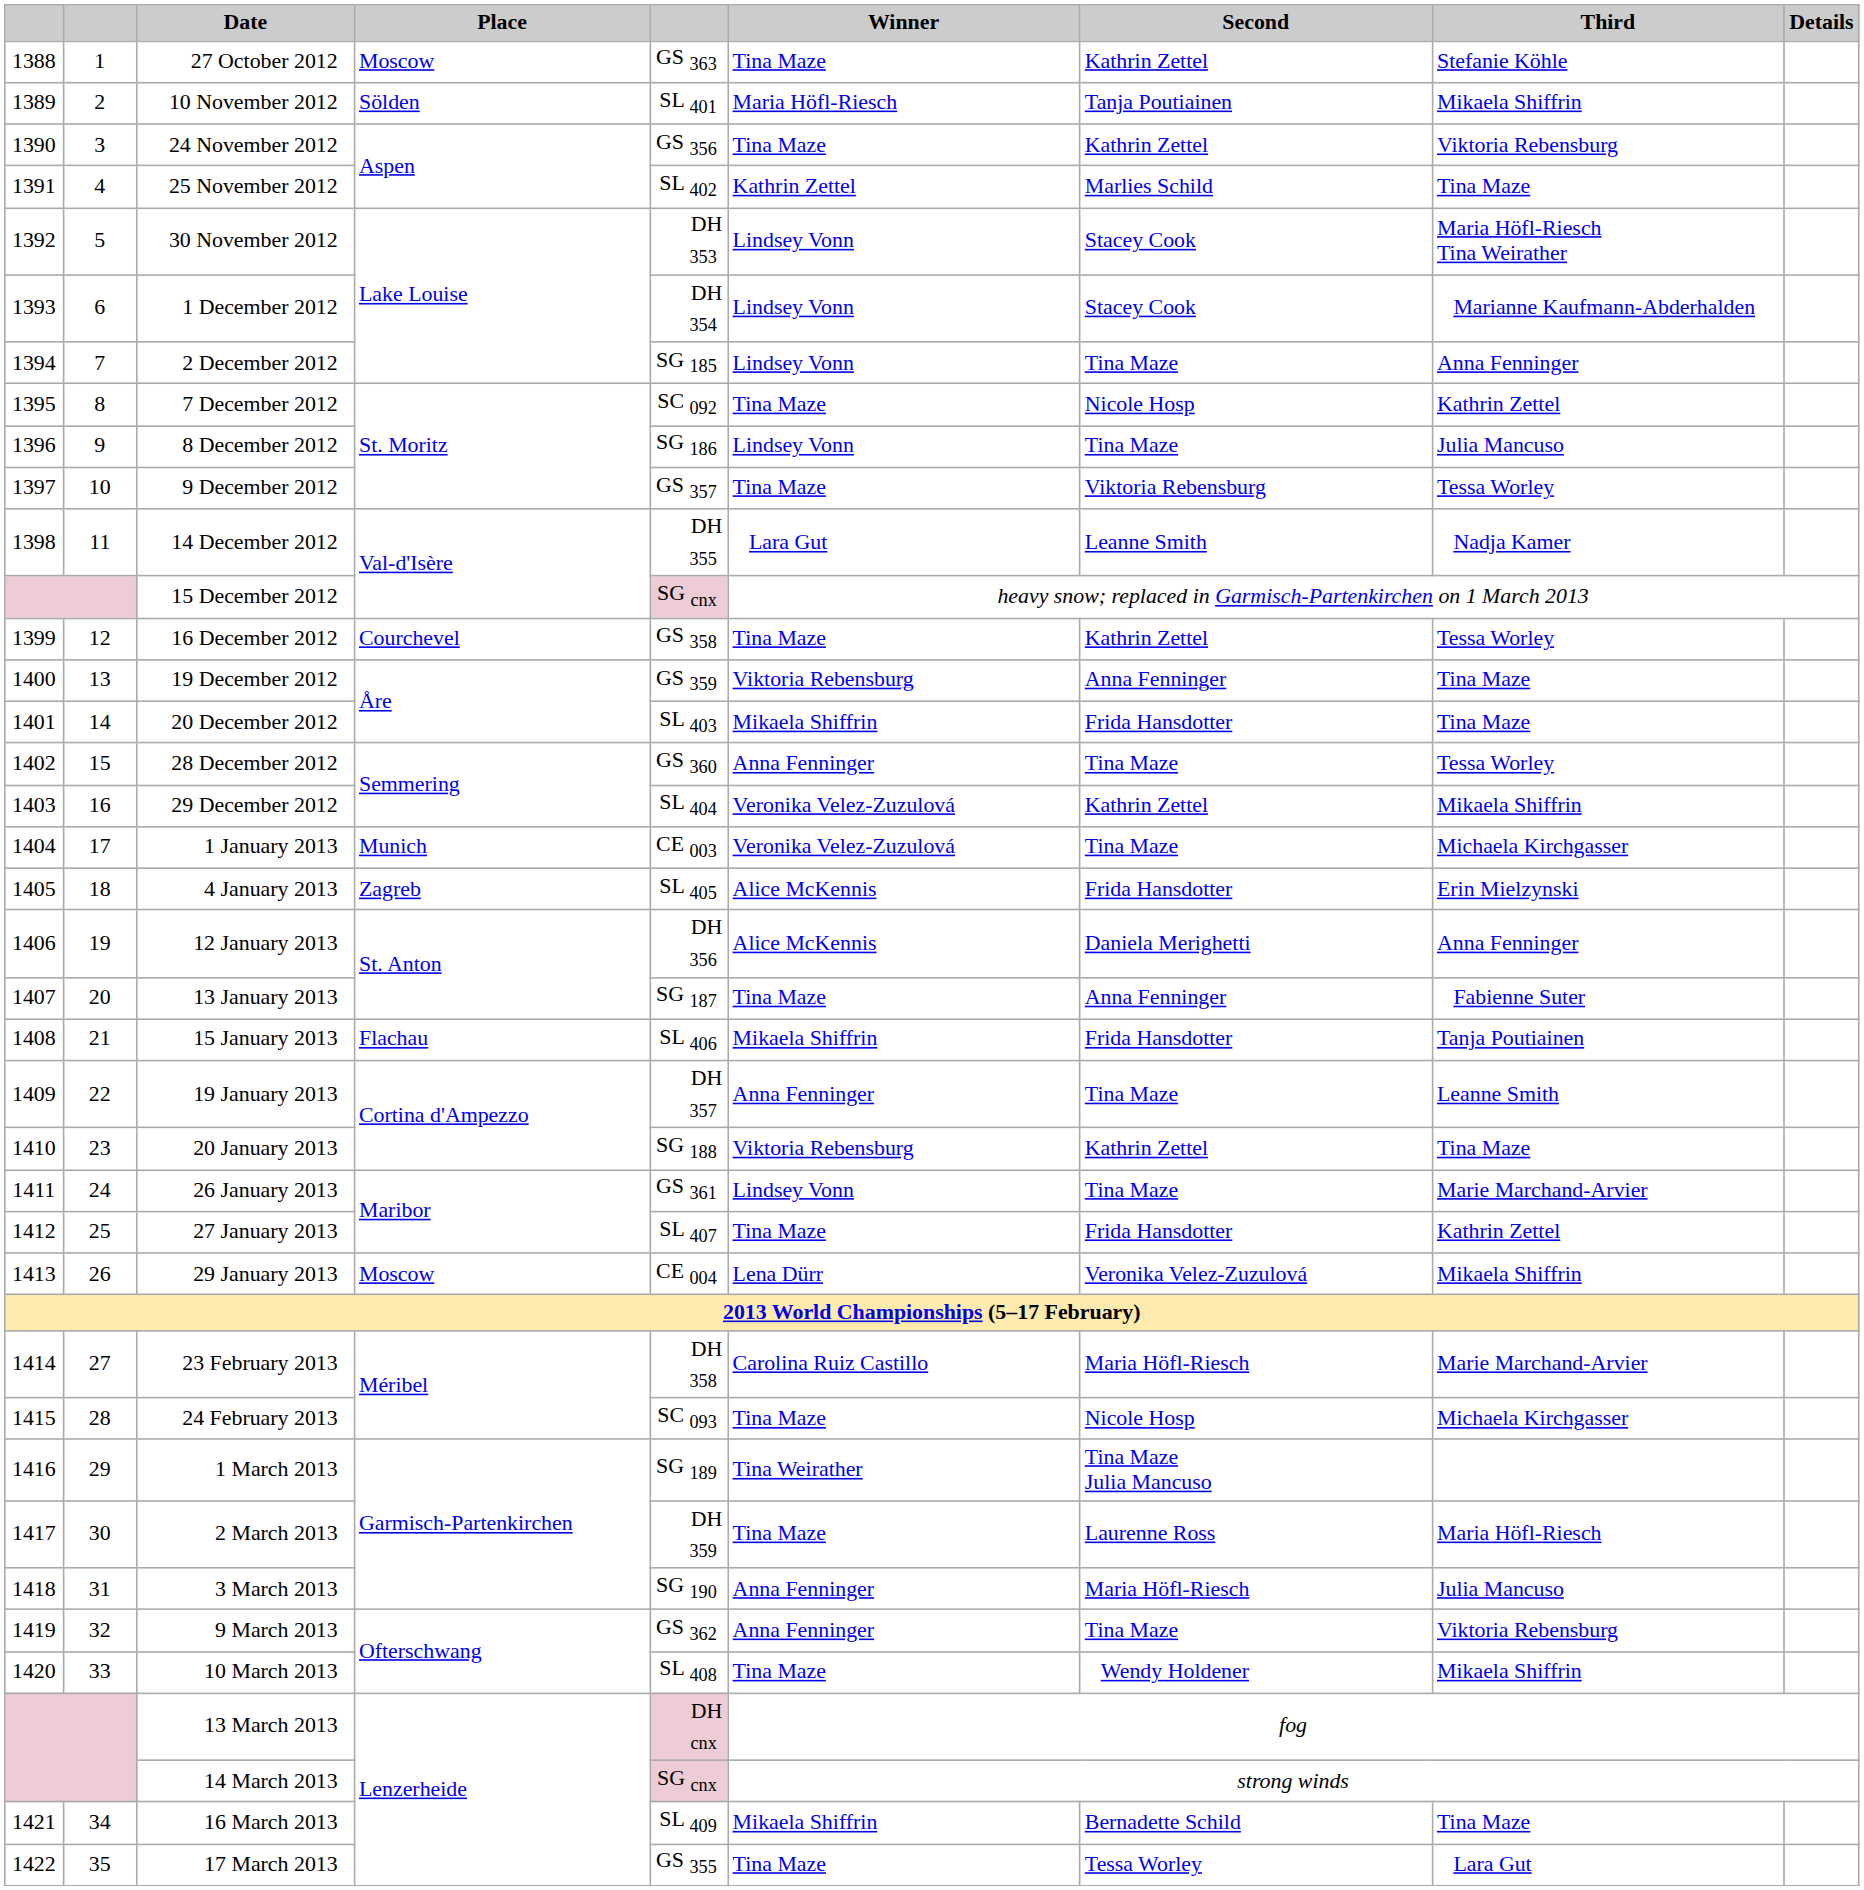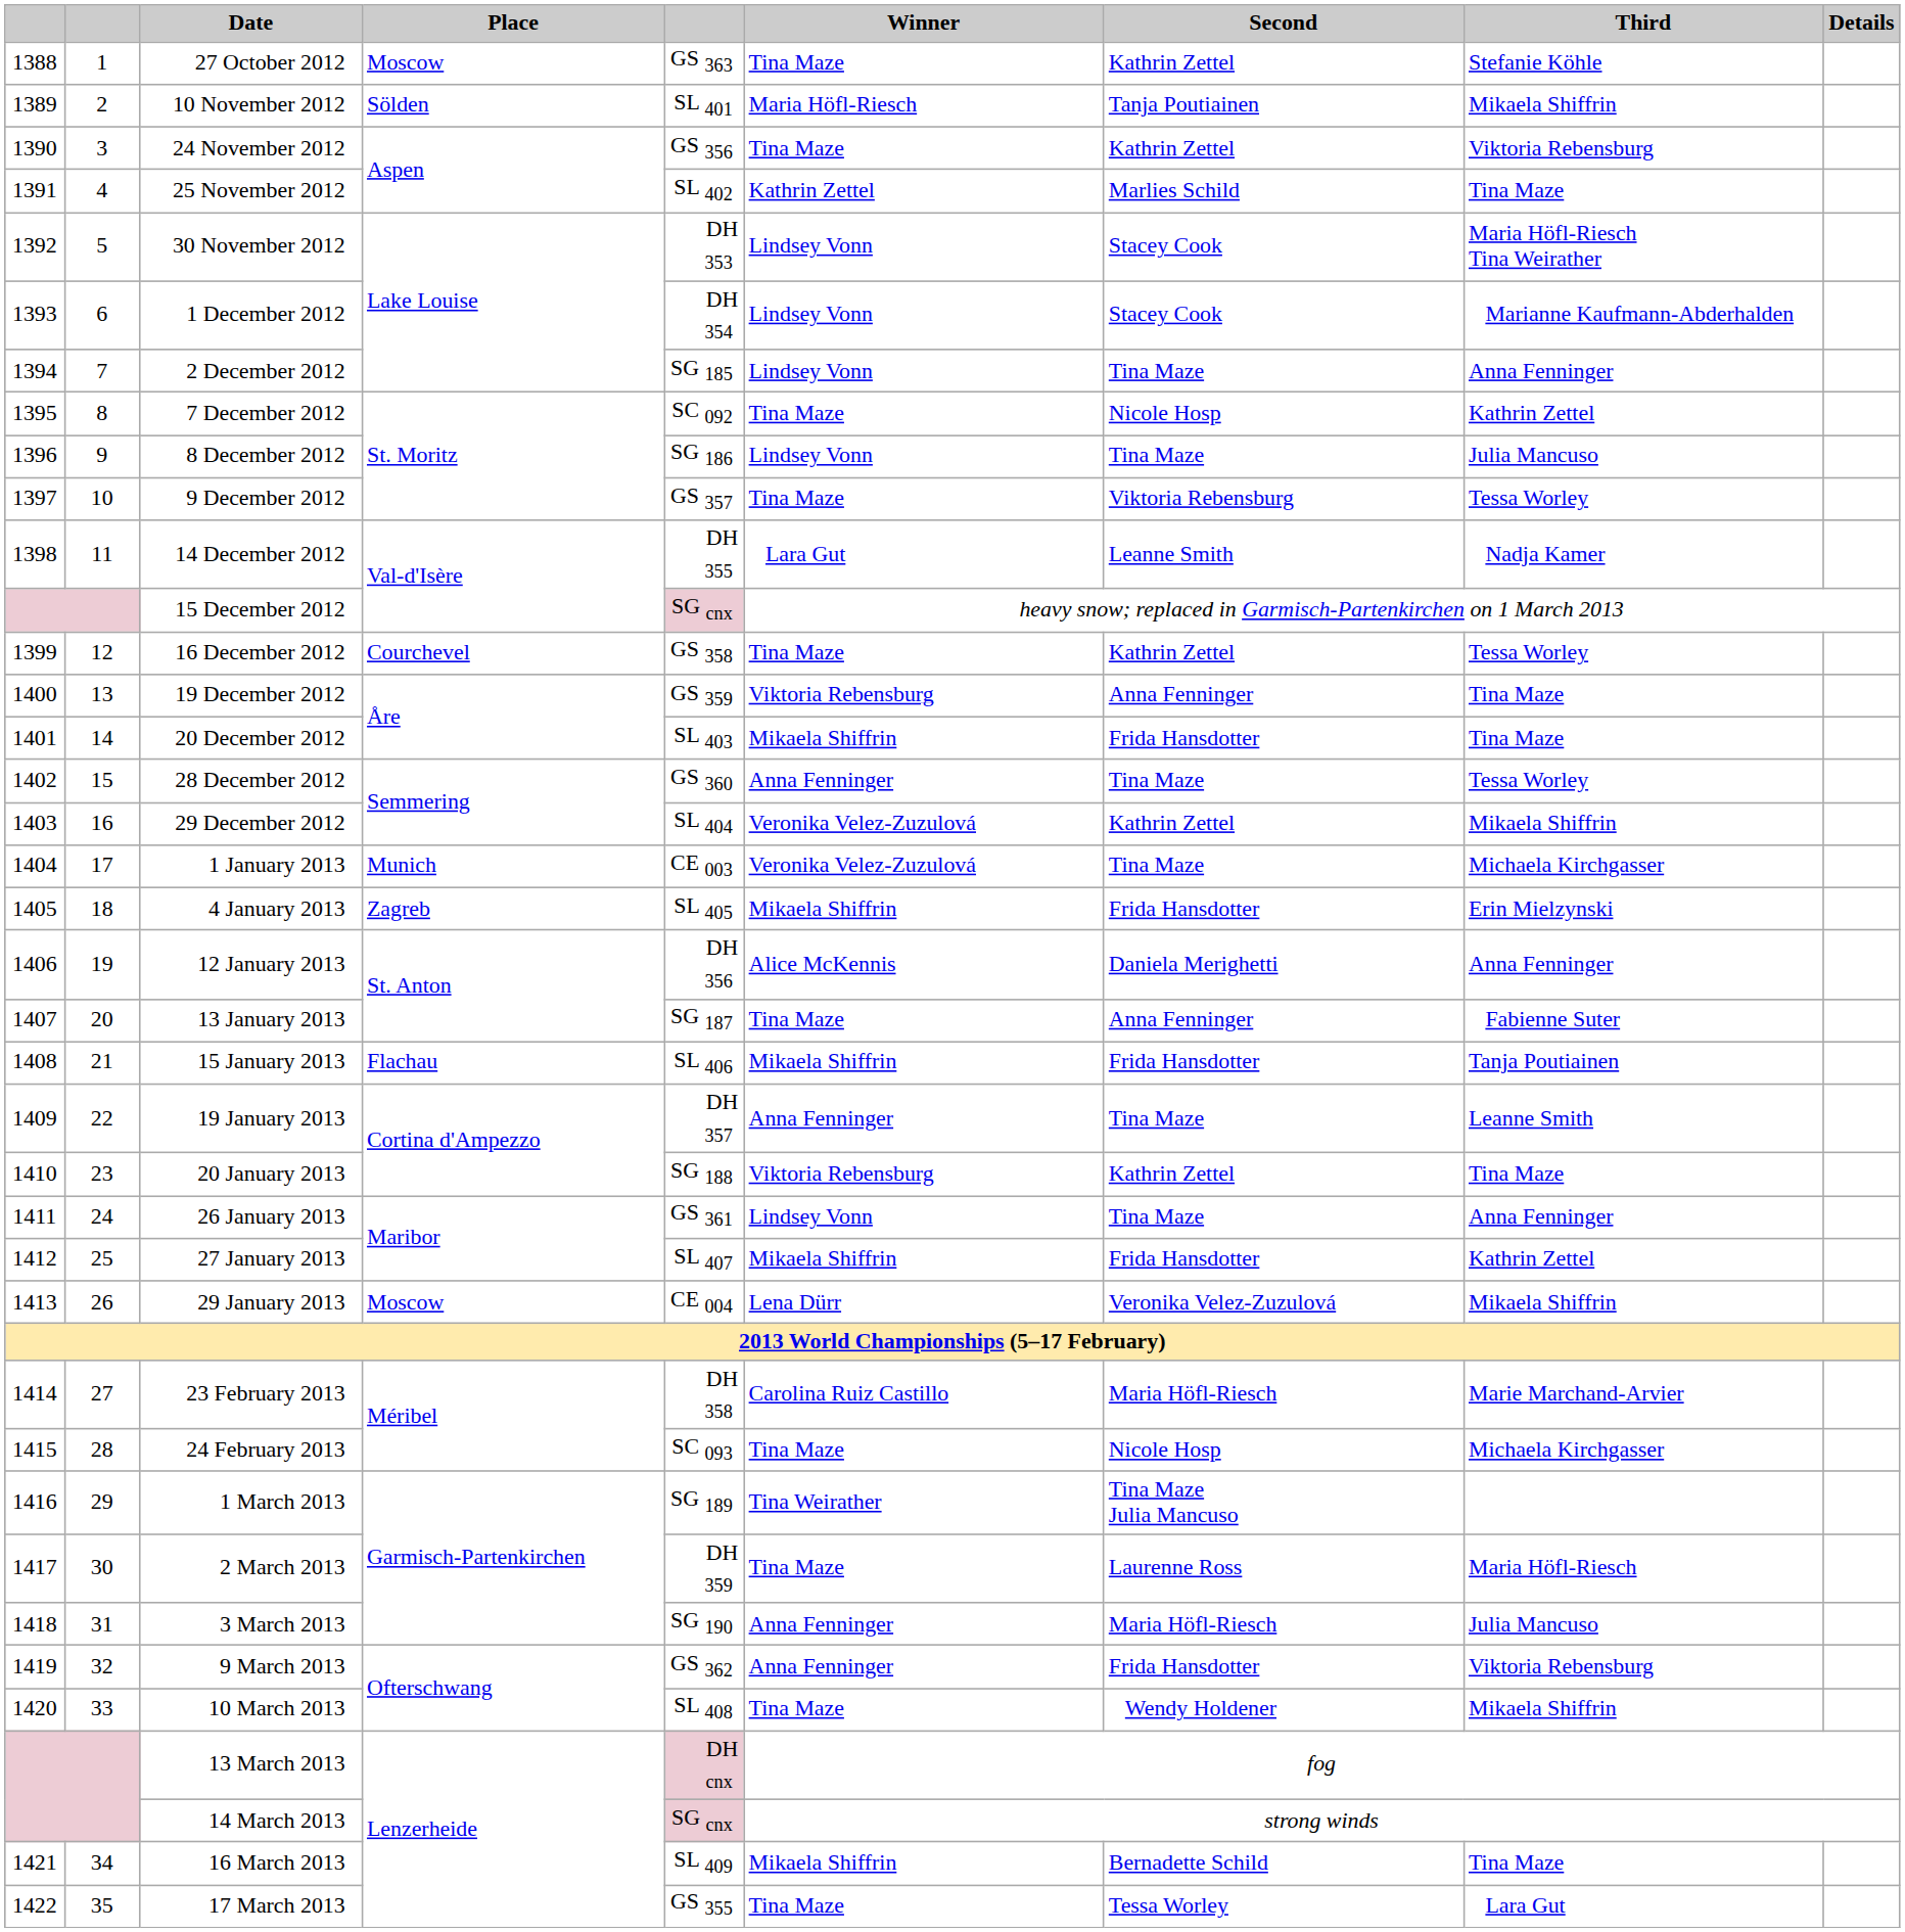4 January 2013 | Winner: Alice McKennis -> Mikaela Shiffrin
26 January 2013 | Third: Marie Marchand-Arvier -> Anna Fenninger
27 January 2013 | Winner: Tina Maze -> Mikaela Shiffrin
9 March 2013 | Second: Tina Maze -> Frida Hansdotter
